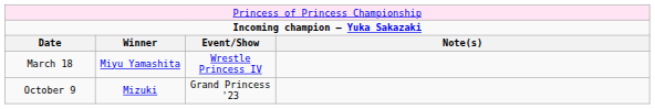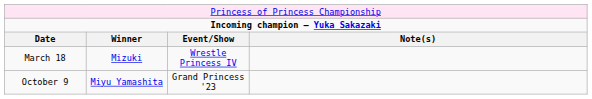March 18 | column 2: Miyu Yamashita -> Mizuki
October 9 | column 2: Mizuki -> Miyu Yamashita
